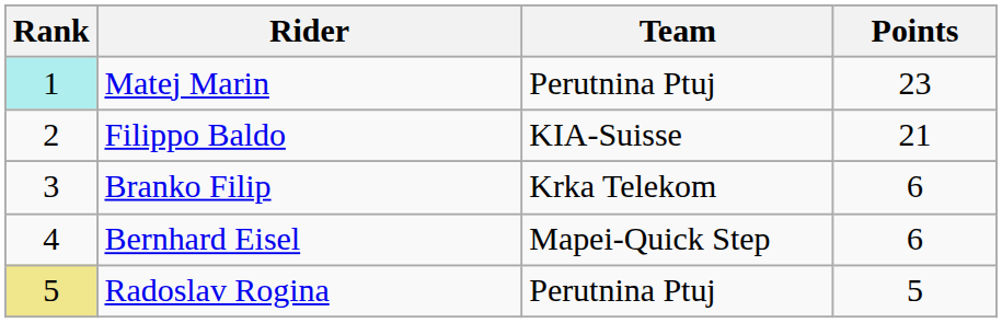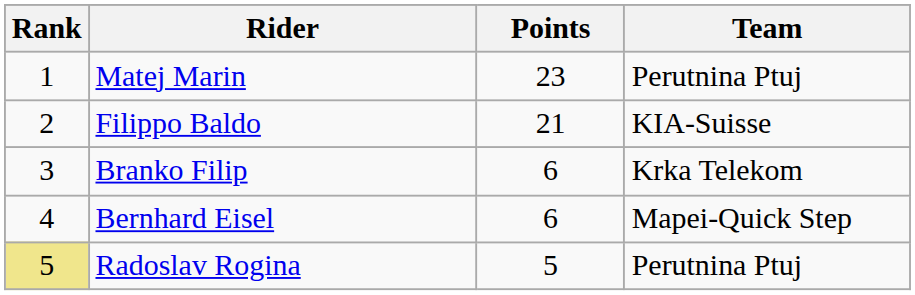columns swapped: Team <-> Points
Matej Marin | Rank: paleturquoise background -> no background
